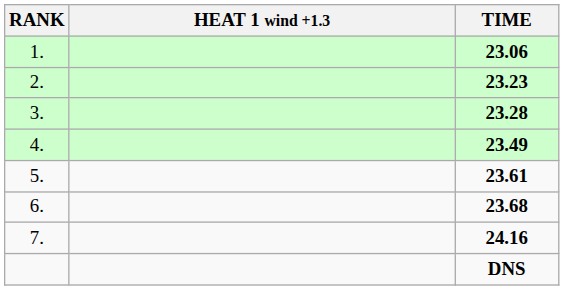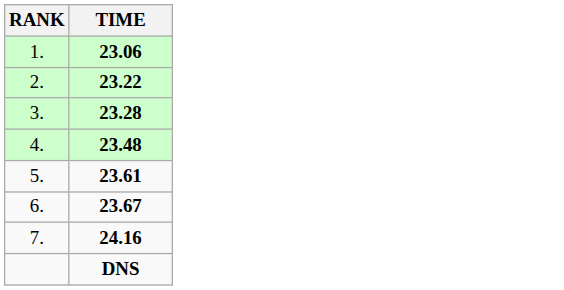- column: HEAT 1 wind +1.3
2. | TIME: 23.23 -> 23.22
4. | TIME: 23.49 -> 23.48
6. | TIME: 23.68 -> 23.67
